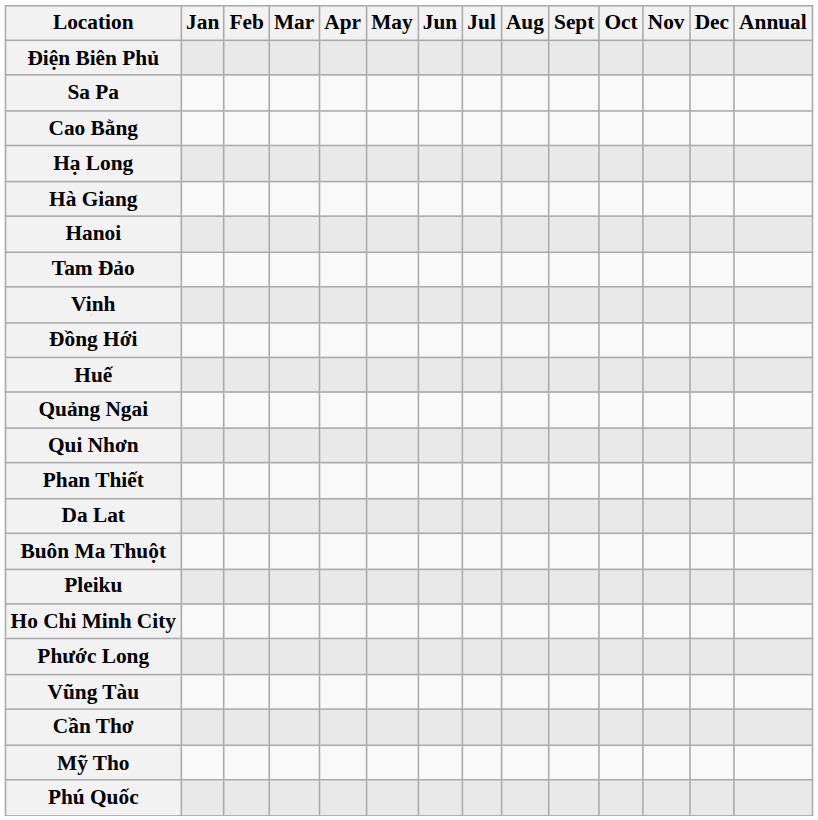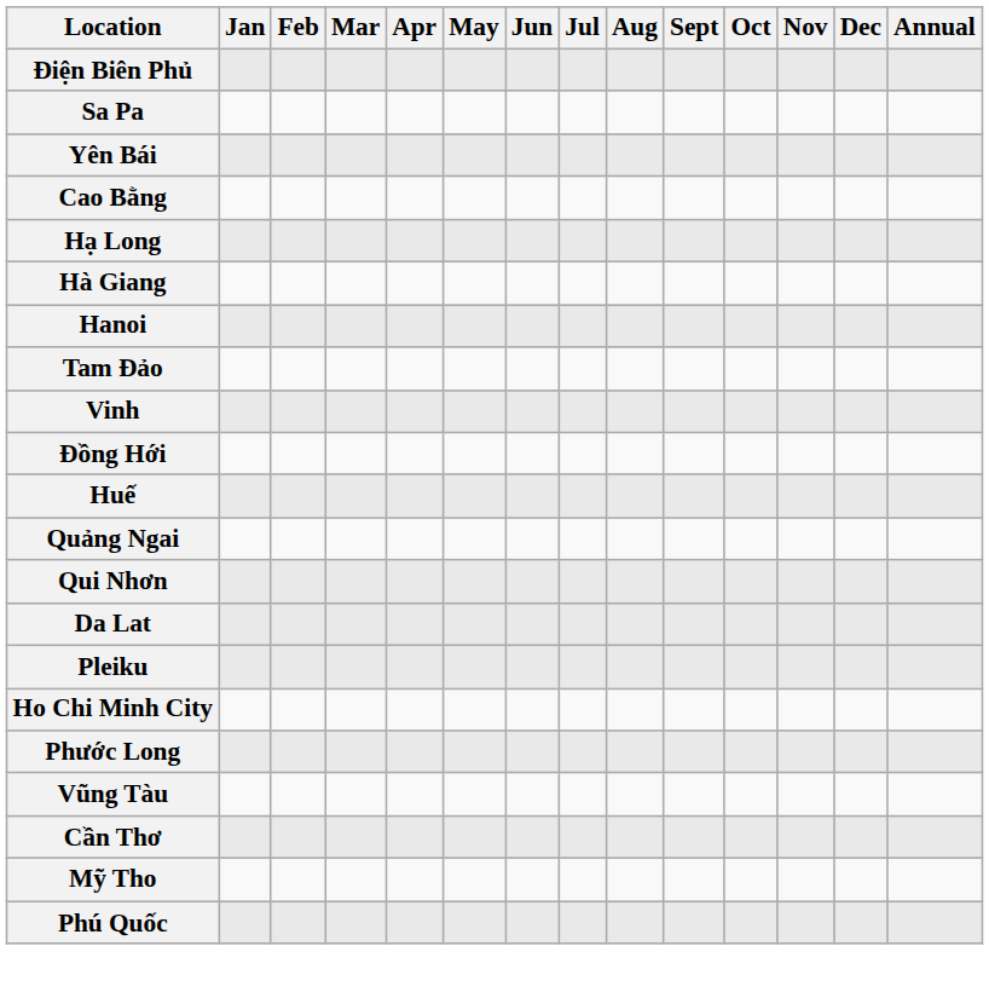+ row: Yên Bái
- row: Phan Thiết
- row: Buôn Ma Thuột
